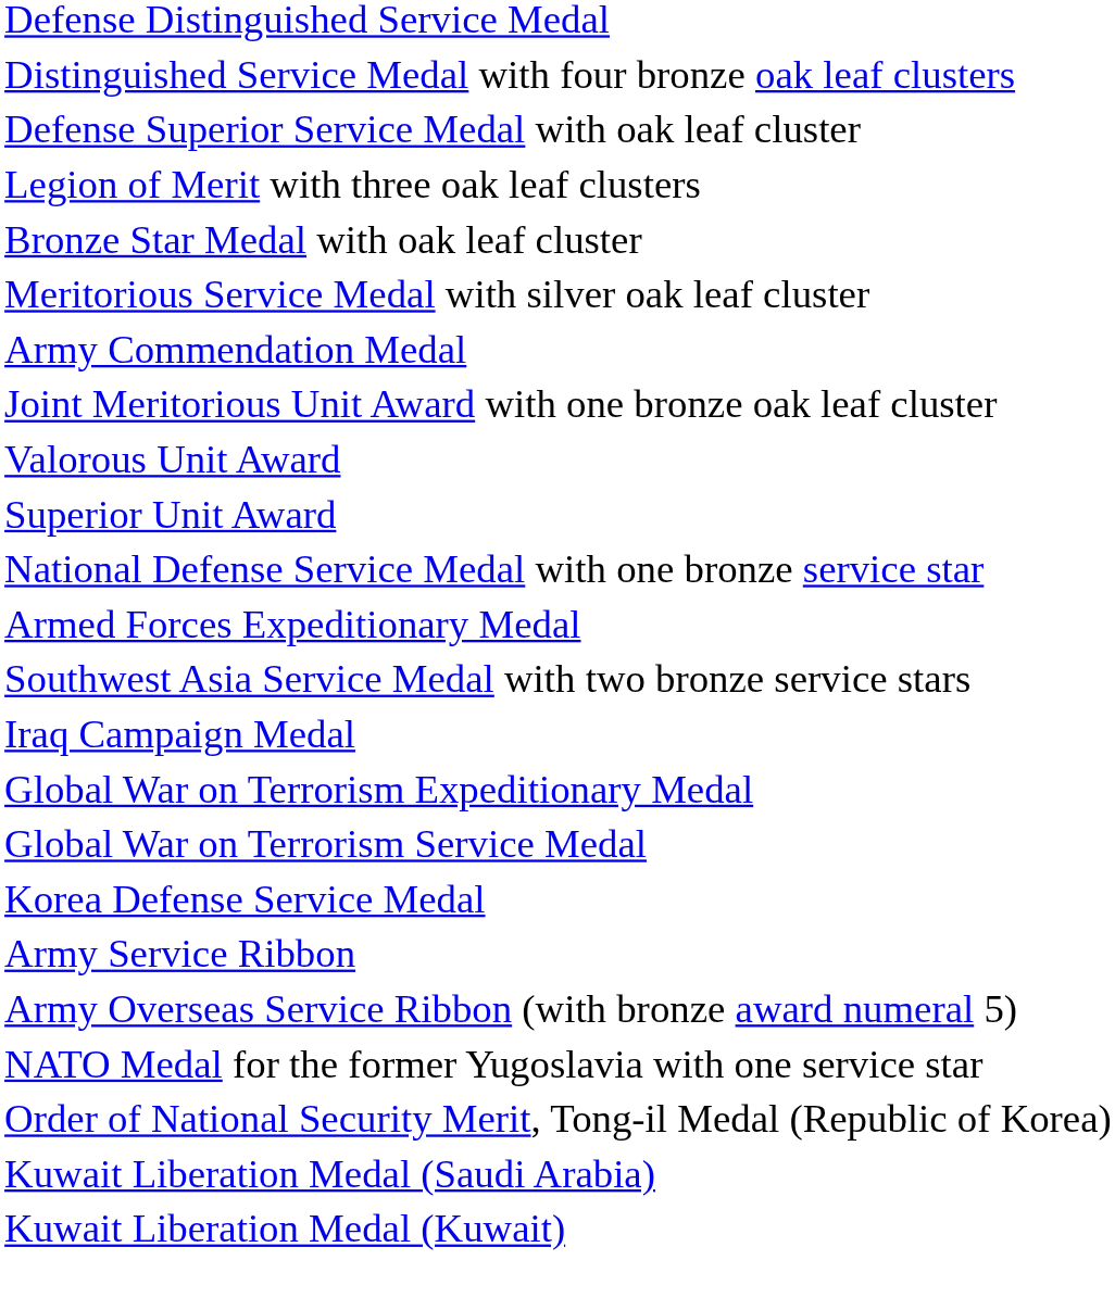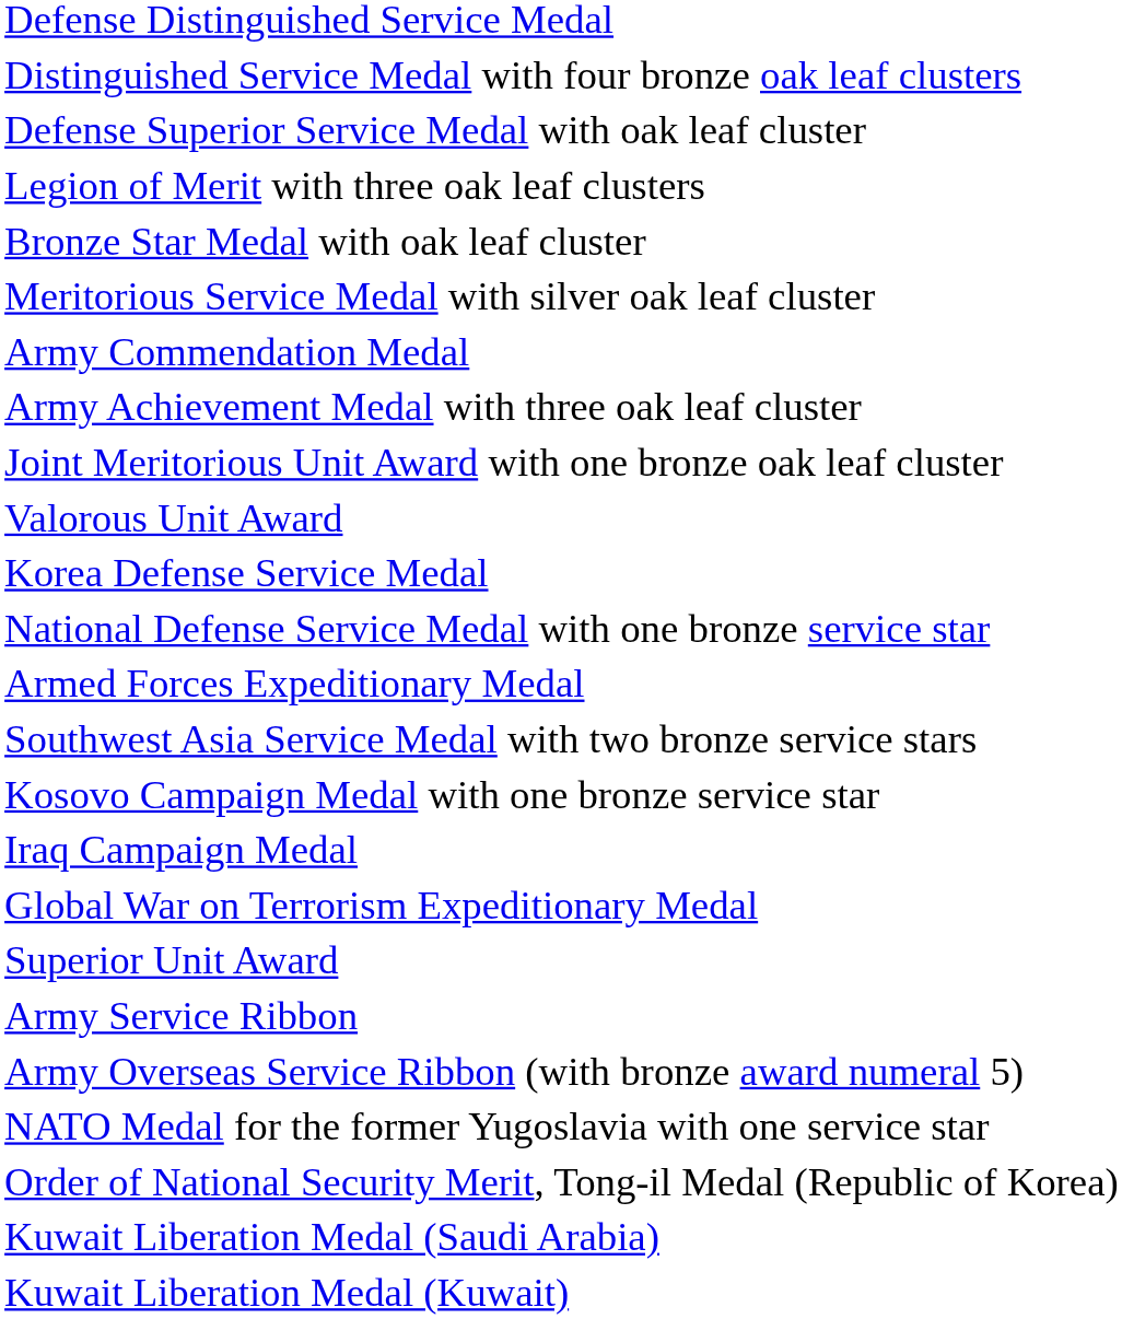+ row: Army Achievement Medal with three oak leaf cluster
rows swapped: Superior Unit Award <-> Korea Defense Service Medal
+ row: Kosovo Campaign Medal with one bronze service star
- row: Global War on Terrorism Service Medal
